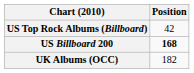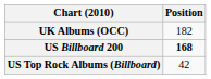rows swapped: UK Albums (OCC) <-> US Top Rock Albums (Billboard)
